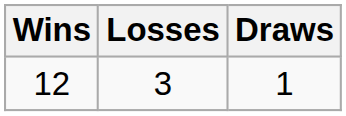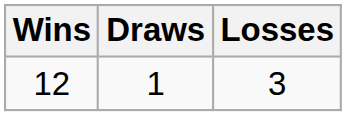columns swapped: Losses <-> Draws
